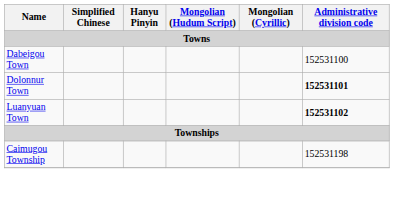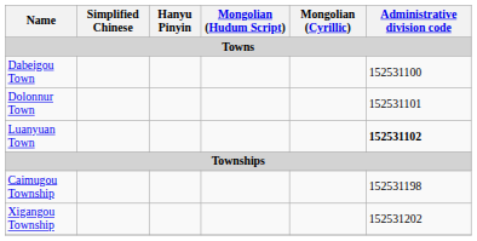Dolonnur Town | Administrative division code: bold -> normal
+ row: Xigangou Township | 152531202
